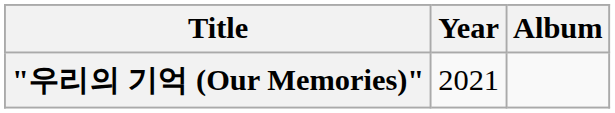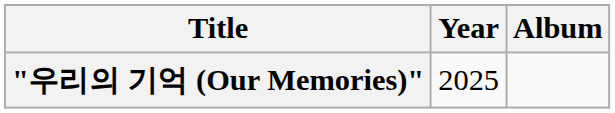"우리의 기억 (Our Memories)" | Year: 2021 -> 2025
